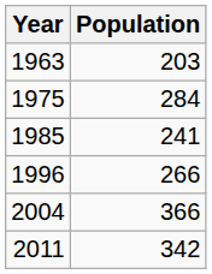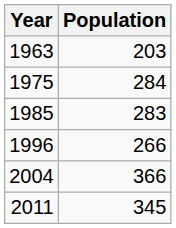1985 | Population: 241 -> 283
2011 | Population: 342 -> 345
